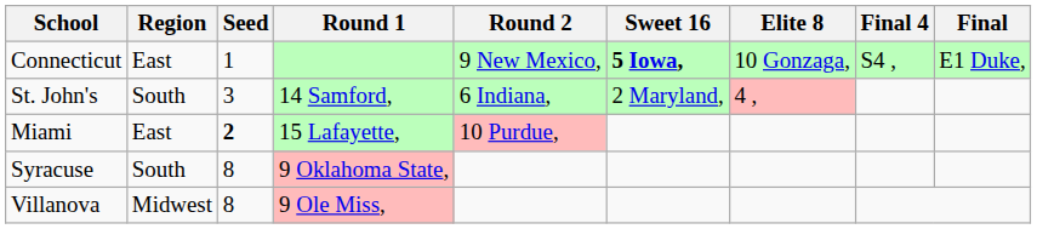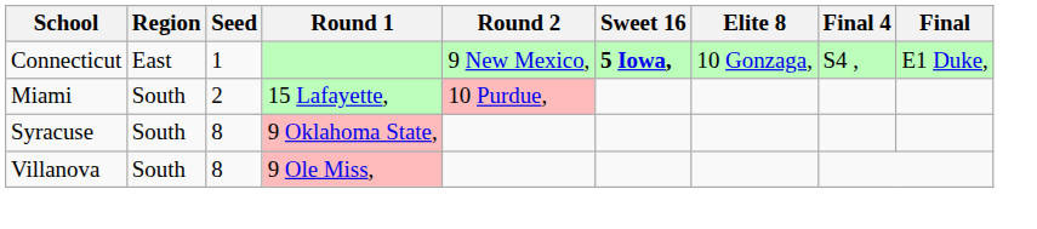- row: St. John's | South | 3 | 14 Samford, | 6 Indiana, | 2 Maryland, | 4 ,
Miami | Region: East -> South
Miami | Seed: bold -> normal
Villanova | Region: Midwest -> South
